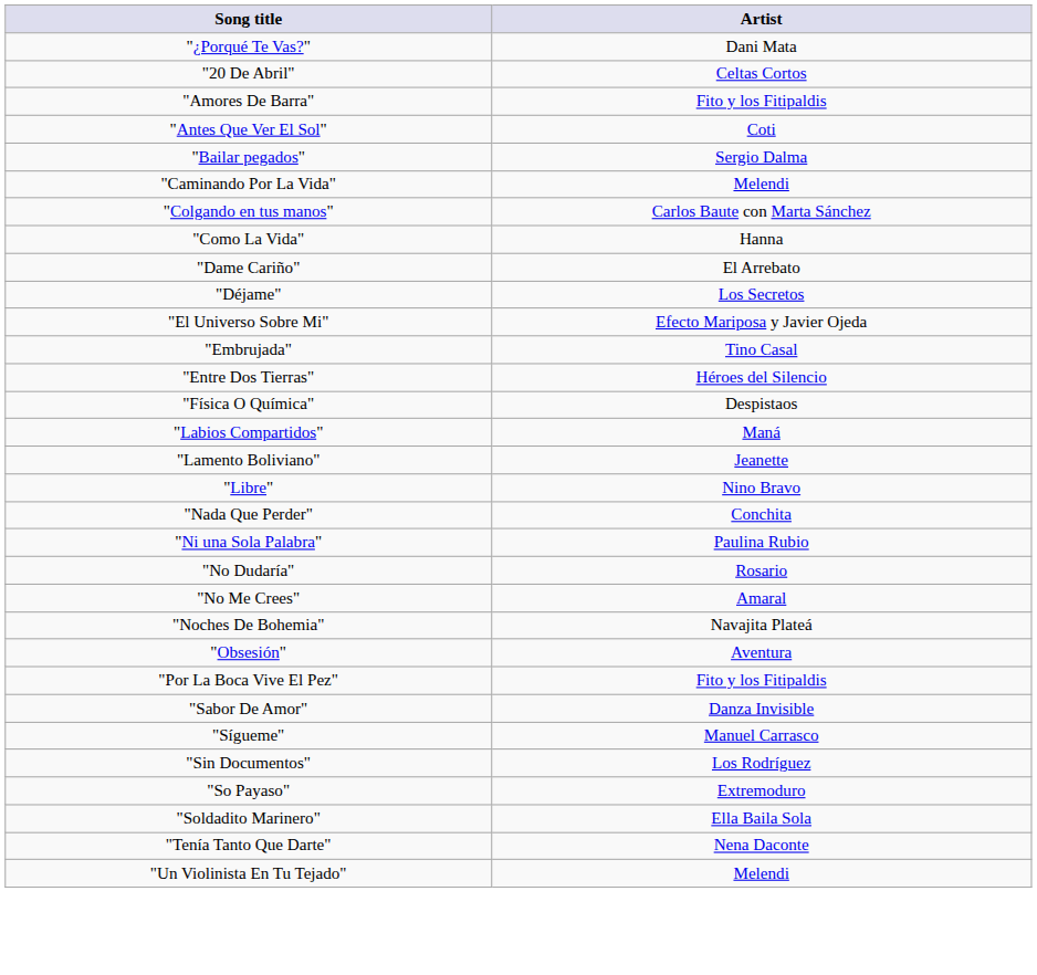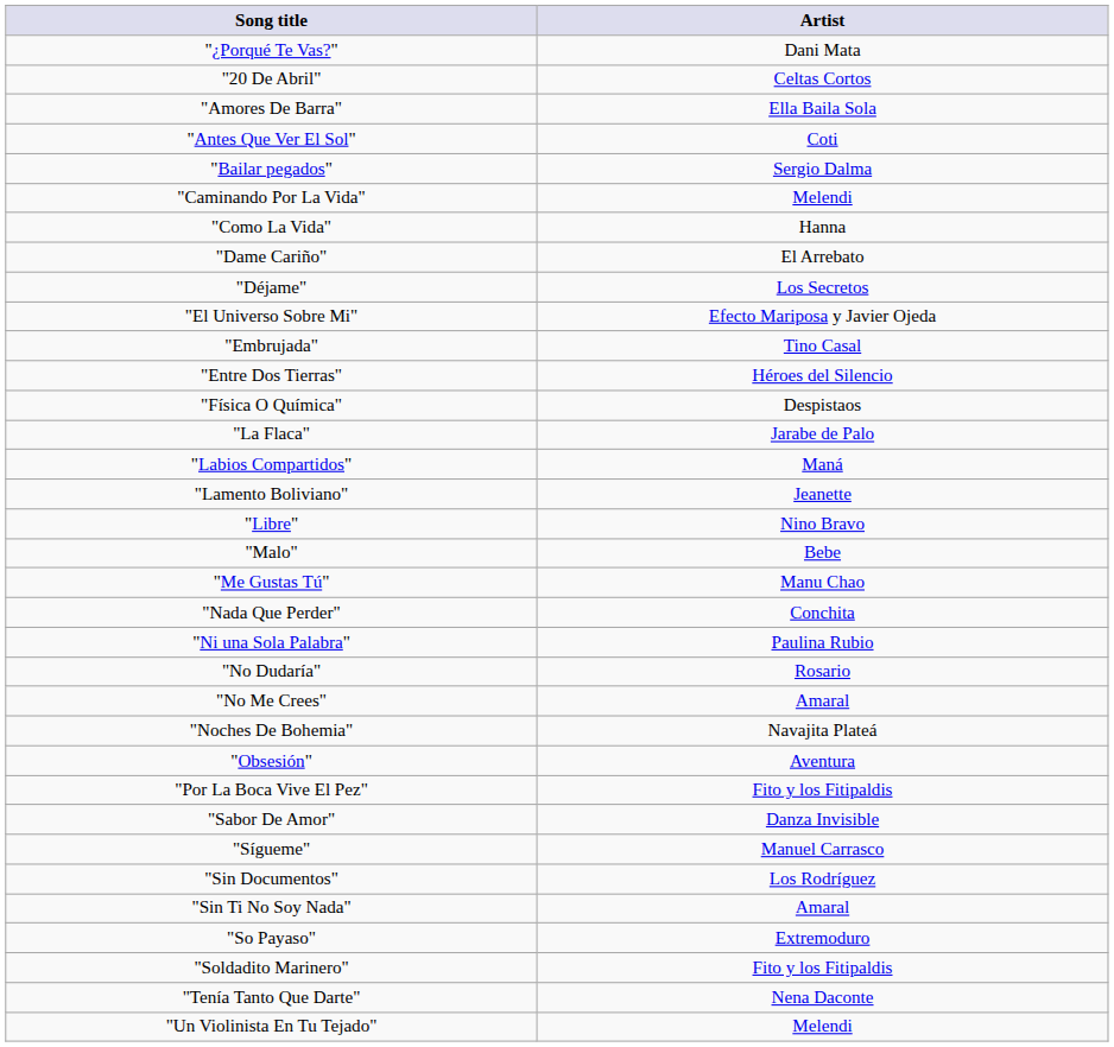"Amores De Barra" | Artist: Fito y los Fitipaldis -> Ella Baila Sola
- row: "Colgando en tus manos" | Carlos Baute con Marta Sánchez
+ row: "La Flaca" | Jarabe de Palo
+ row: "Malo" | Bebe
+ row: "Me Gustas Tú" | Manu Chao
+ row: "Sin Ti No Soy Nada" | Amaral
"Soldadito Marinero" | Artist: Ella Baila Sola -> Fito y los Fitipaldis
